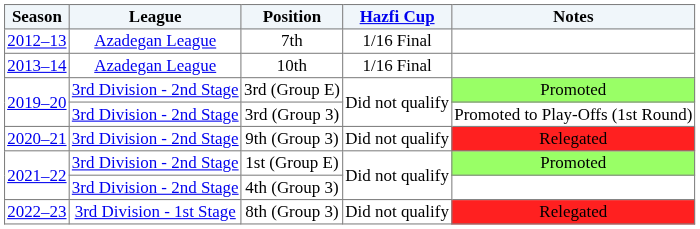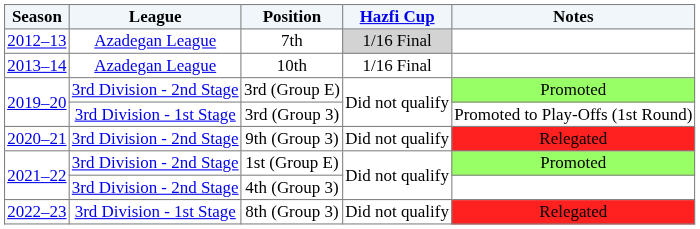7th | Hazfi Cup: no background -> lightgrey background
3rd (Group 3) | League: 3rd Division - 2nd Stage -> 3rd Division - 1st Stage
